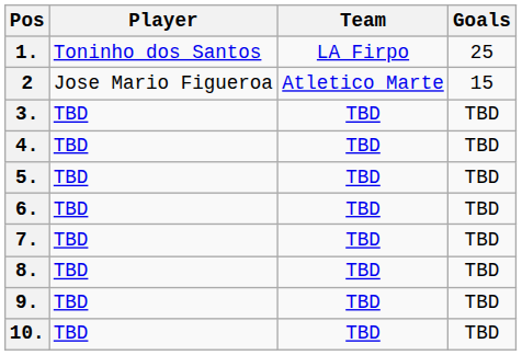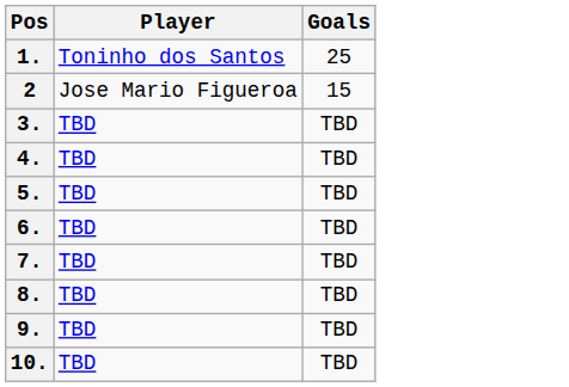- column: Team | LA Firpo | Atletico Marte | TBD | TBD | TBD | TBD | TBD | TBD | TBD | TBD
